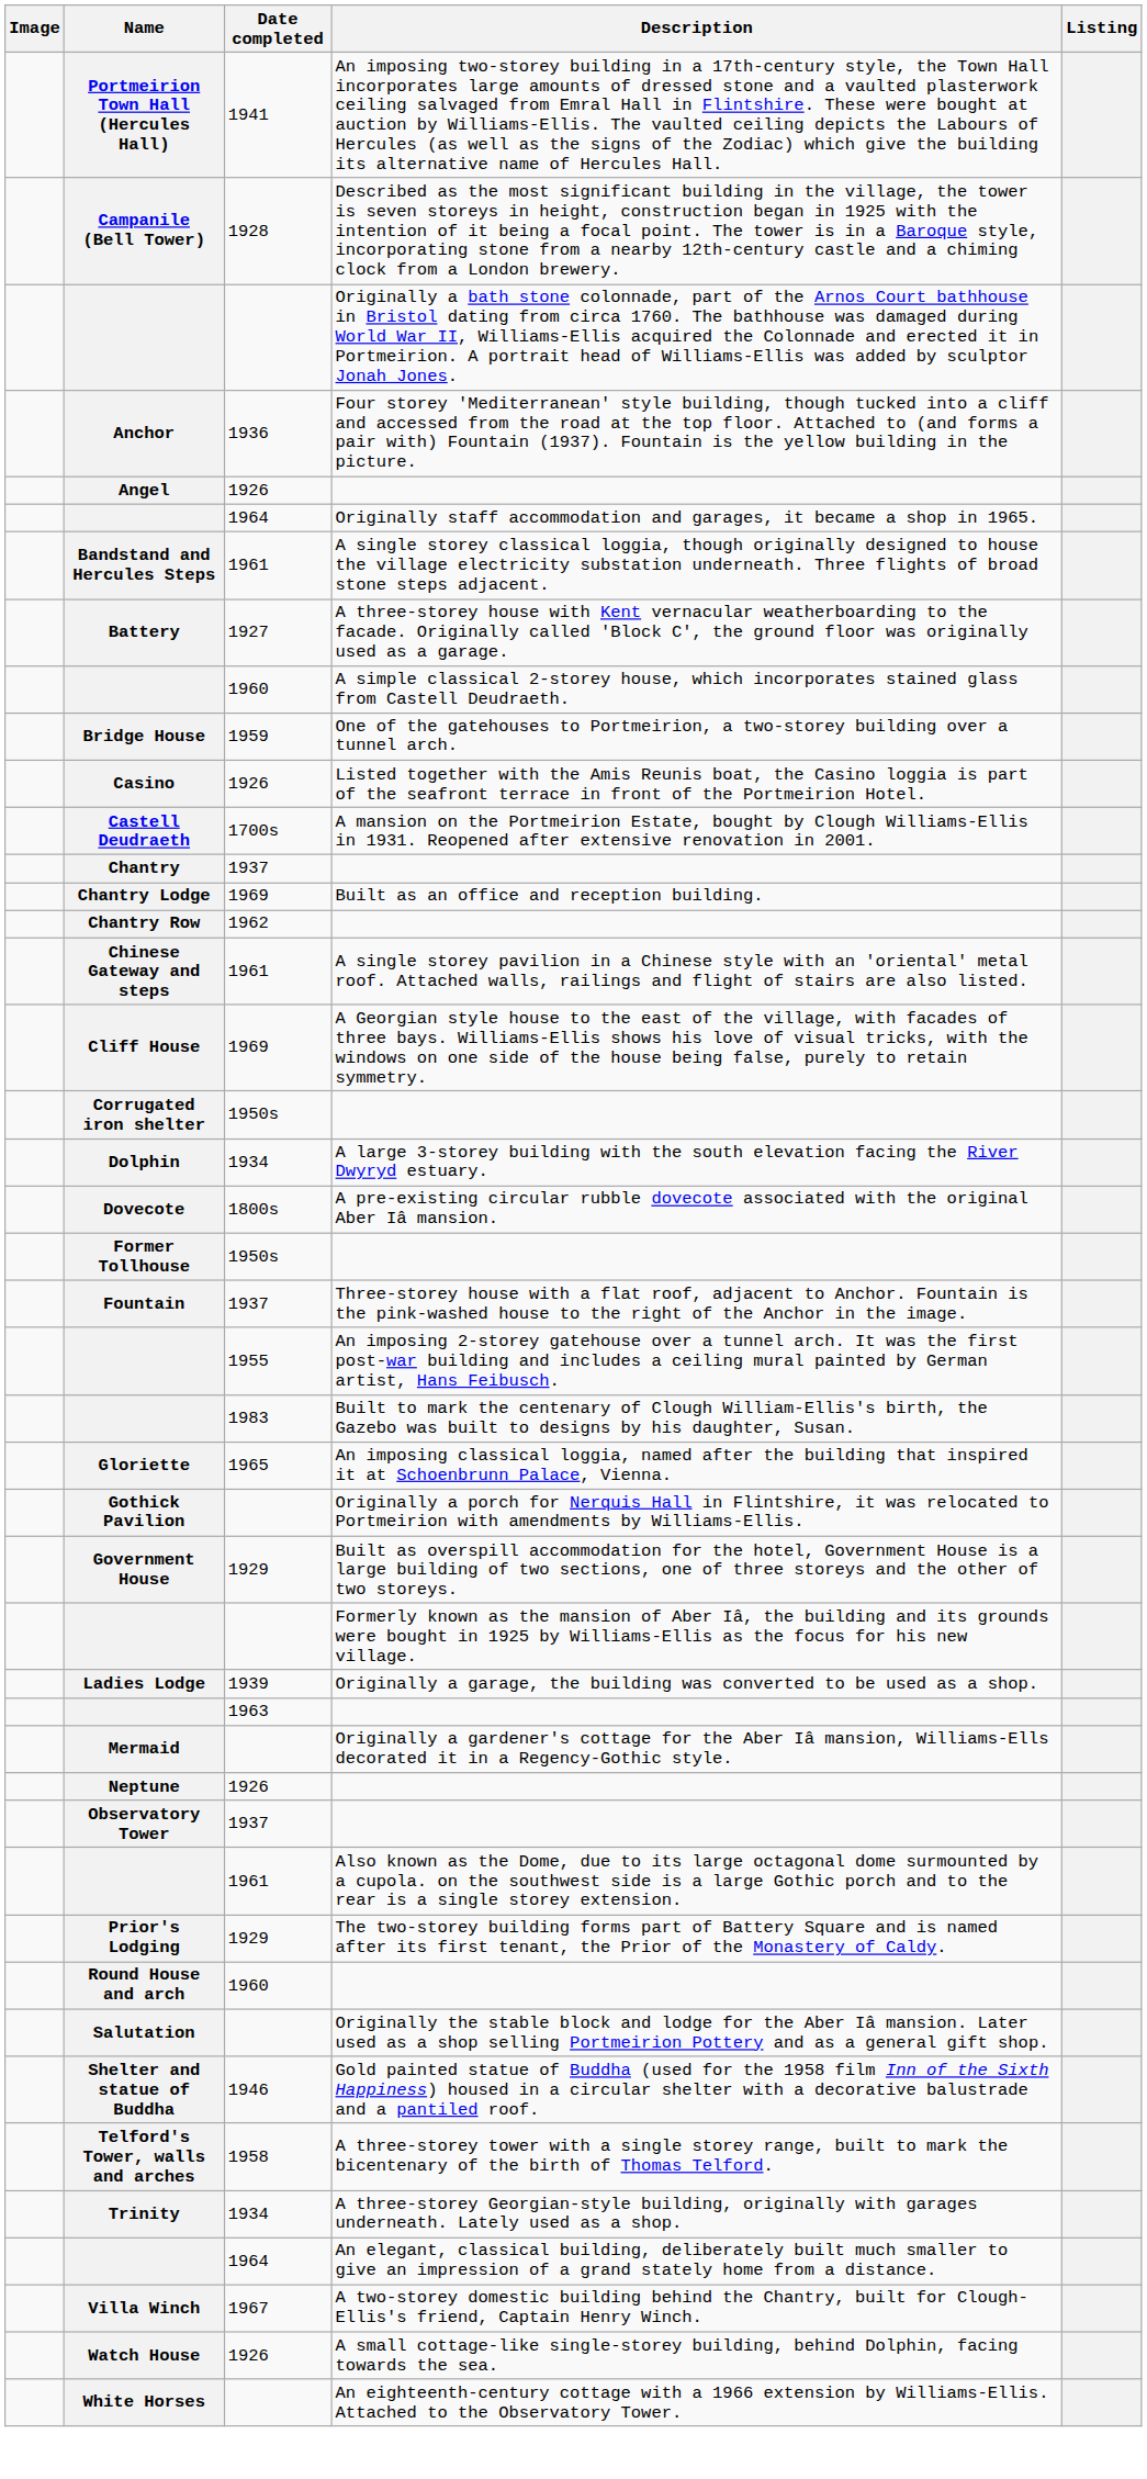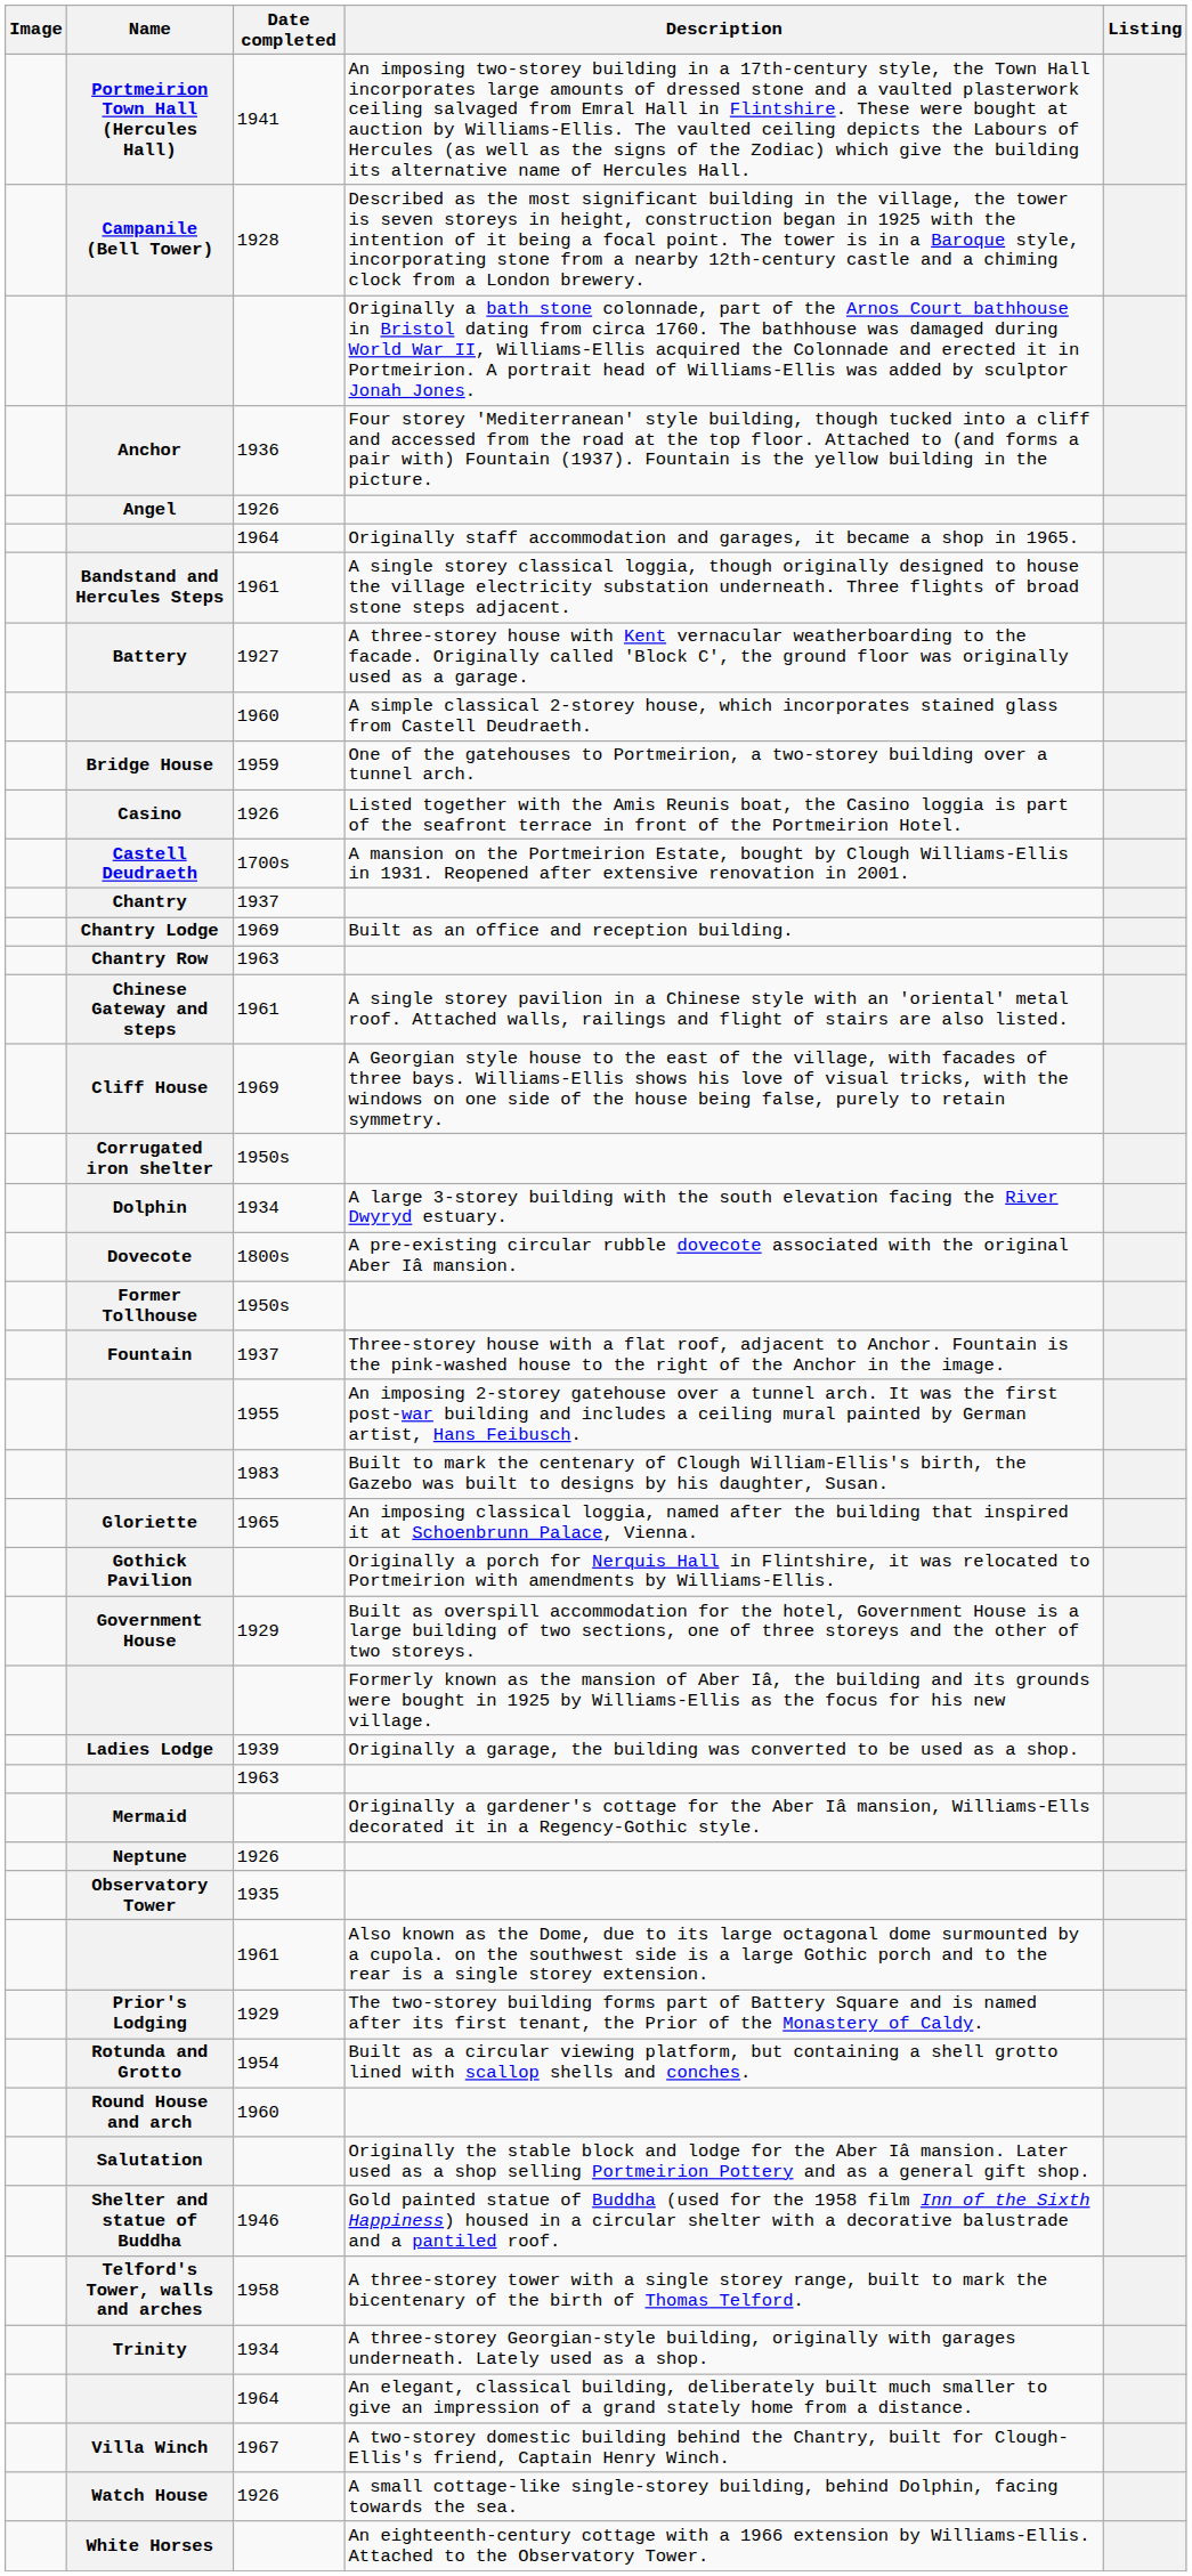Chantry Row | Date completed: 1962 -> 1963
Observatory Tower | Date completed: 1937 -> 1935
+ row: Rotunda and Grotto | 1954 | Built as a circular viewing platform, but containing a shell grotto lined with scallop shells and conches.
